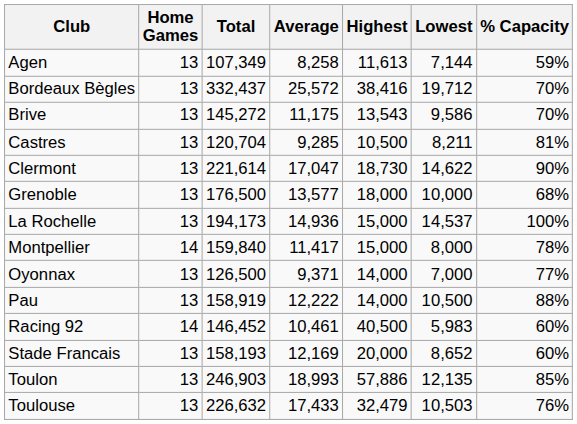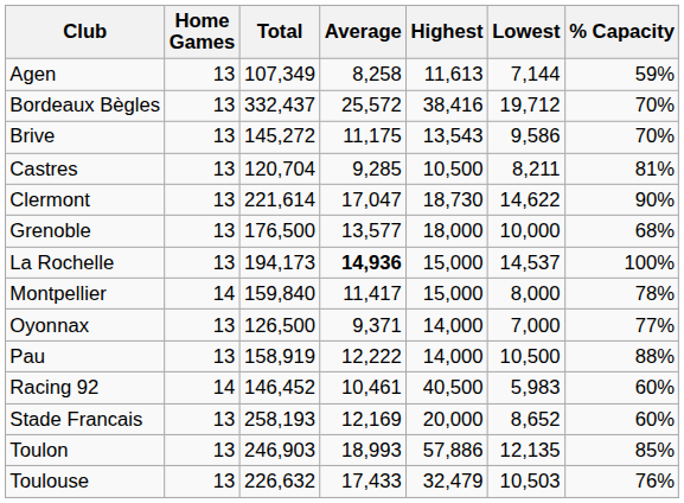La Rochelle | Average: normal -> bold
Stade Francais | Total: 158,193 -> 258,193
